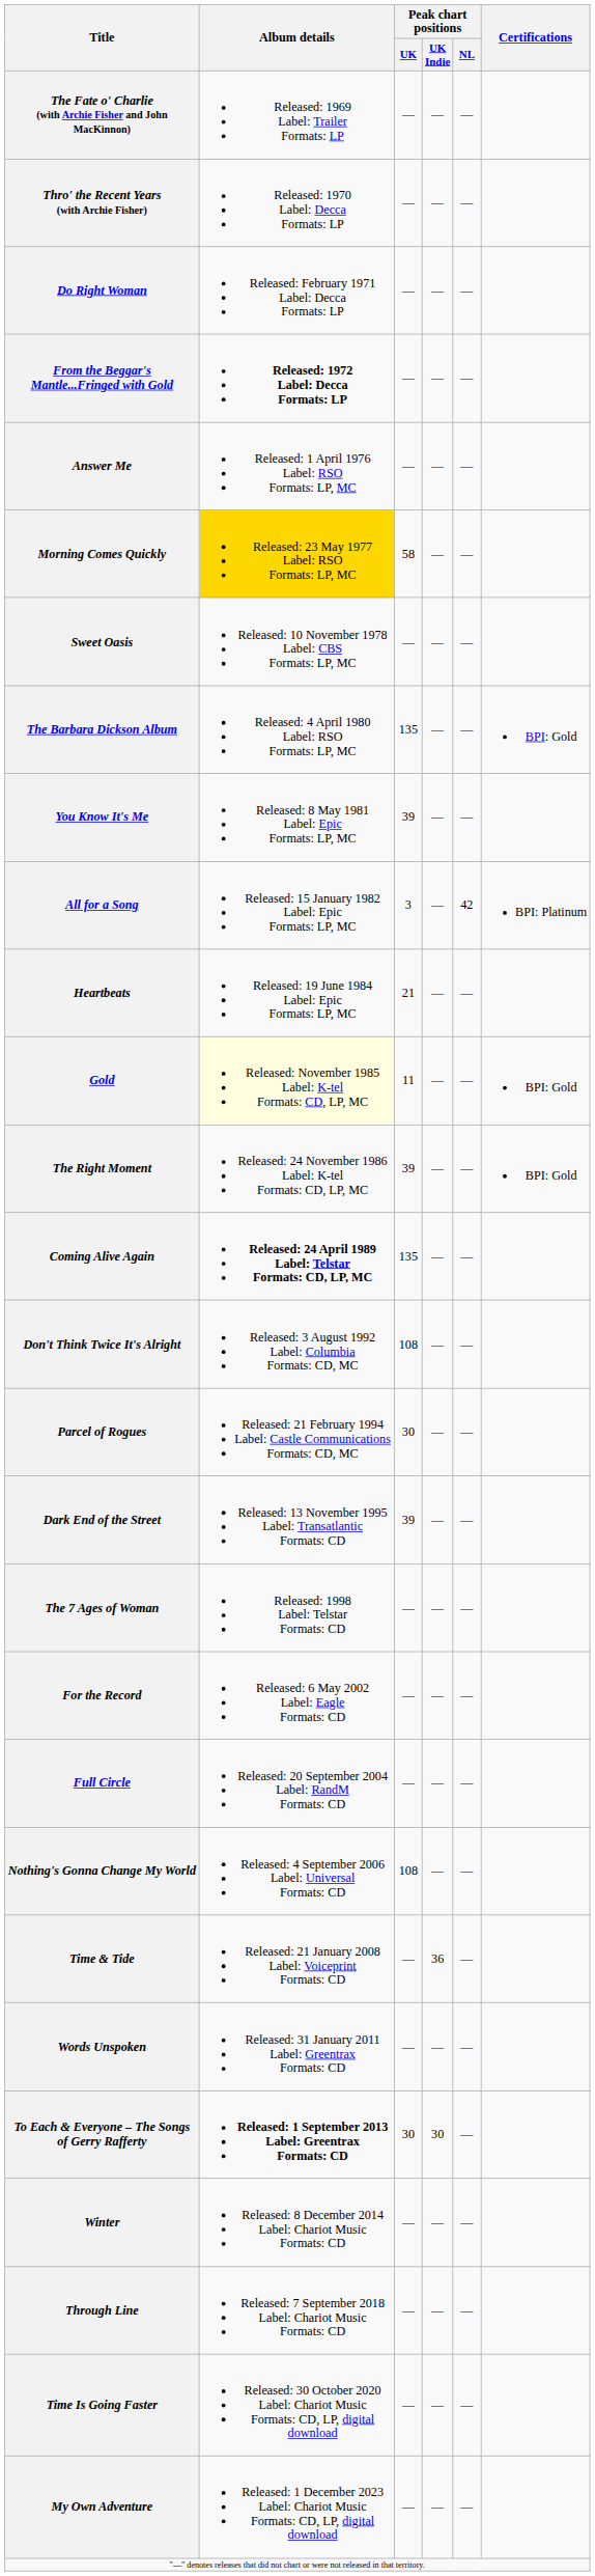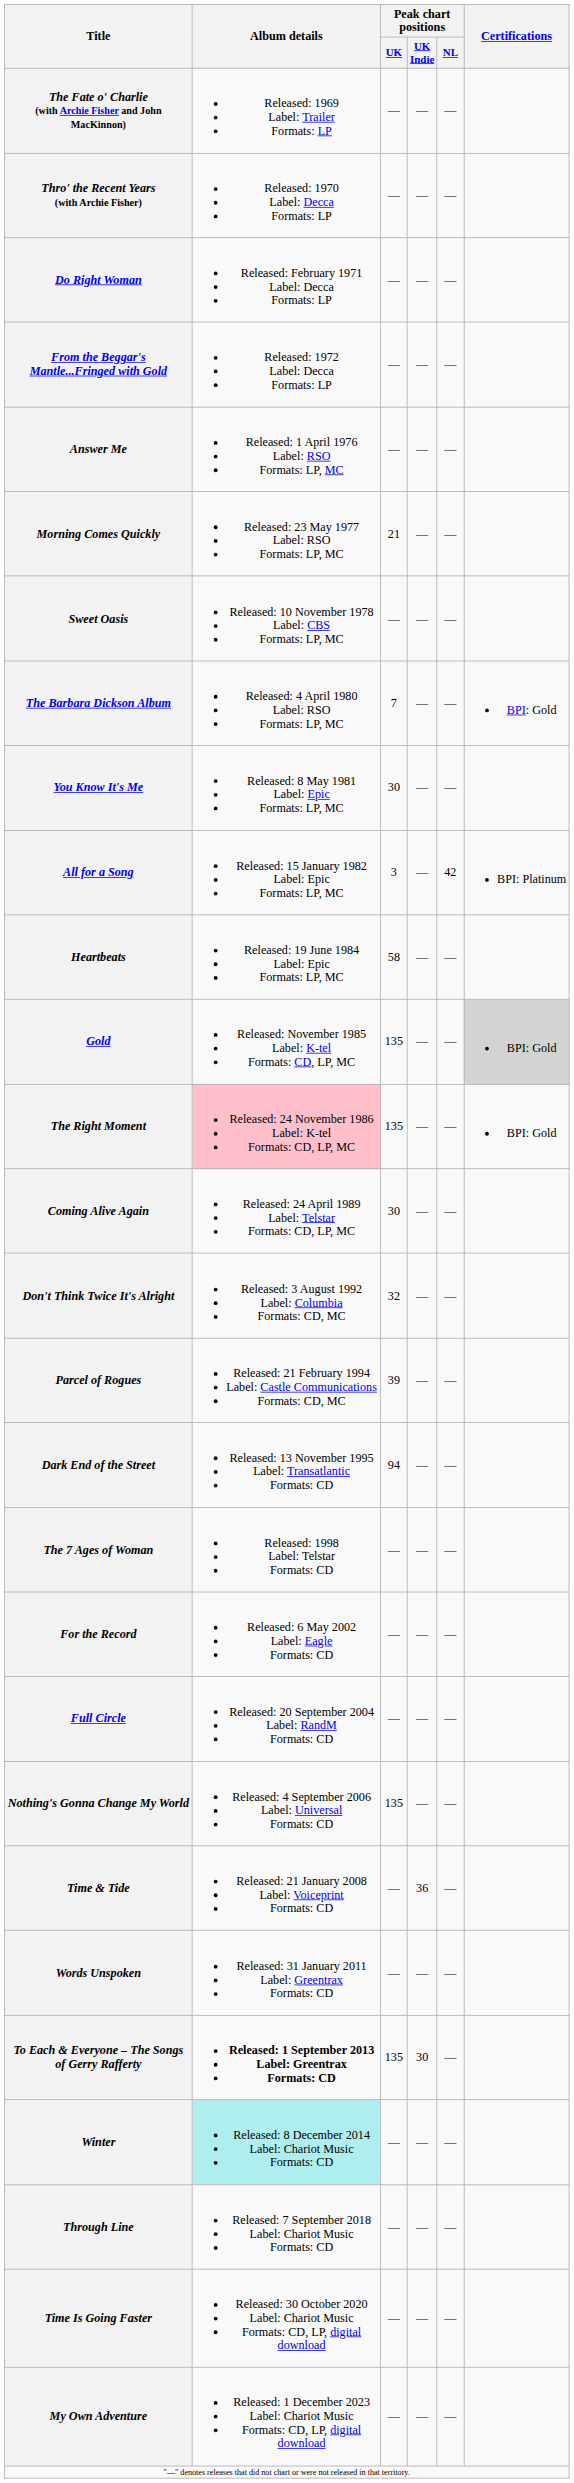From the Beggar's Mantle...Fringed with Gold | Album details: bold -> normal
Morning Comes Quickly | Album details: gold background -> no background
Morning Comes Quickly | Peak chart positions / UK: 58 -> 21
The Barbara Dickson Album | Peak chart positions / UK: 135 -> 7
You Know It's Me | Peak chart positions / UK: 39 -> 30
Heartbeats | Peak chart positions / UK: 21 -> 58
Gold | Album details: lightyellow background -> no background
Gold | Peak chart positions / UK: 11 -> 135
Gold | Certifications: no background -> lightgrey background
The Right Moment | Album details: no background -> pink background
The Right Moment | Peak chart positions / UK: 39 -> 135
Coming Alive Again | Album details: bold -> normal
Coming Alive Again | Peak chart positions / UK: 135 -> 30
Don't Think Twice It's Alright | Peak chart positions / UK: 108 -> 32
Parcel of Rogues | Peak chart positions / UK: 30 -> 39
Dark End of the Street | Peak chart positions / UK: 39 -> 94
Nothing's Gonna Change My World | Peak chart positions / UK: 108 -> 135
To Each & Everyone – The Songs of Gerry Rafferty | Peak chart positions / UK: 30 -> 135
Winter | Album details: no background -> paleturquoise background
